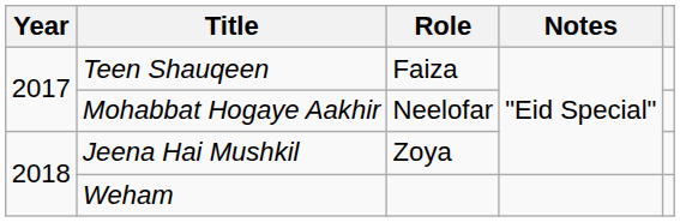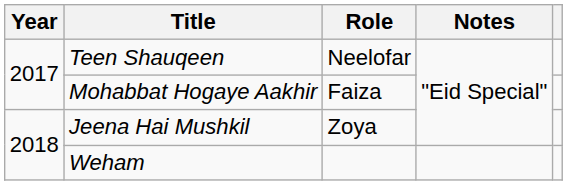Teen Shauqeen | Role: Faiza -> Neelofar
Mohabbat Hogaye Aakhir | Role: Neelofar -> Faiza
